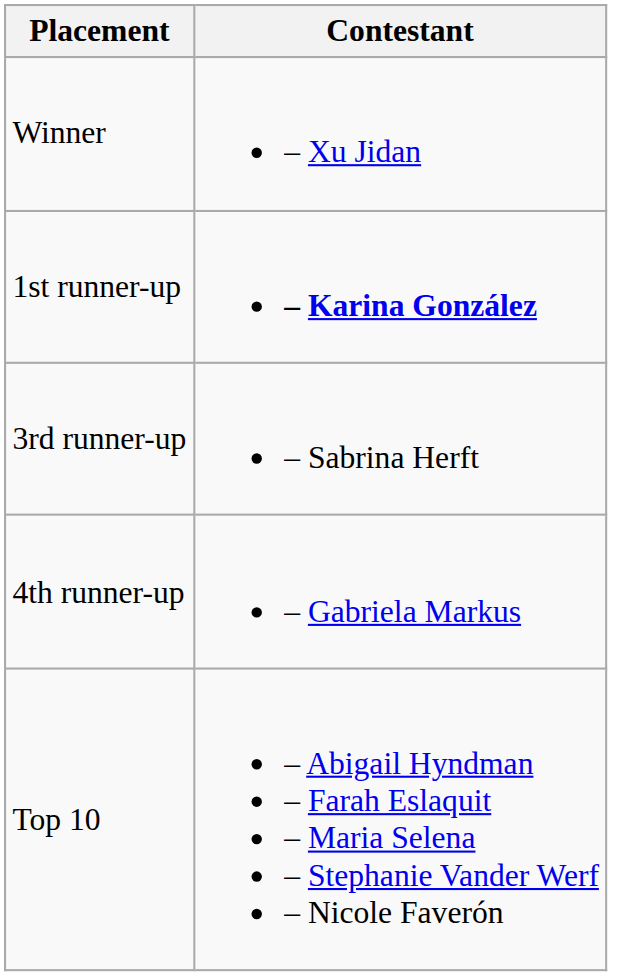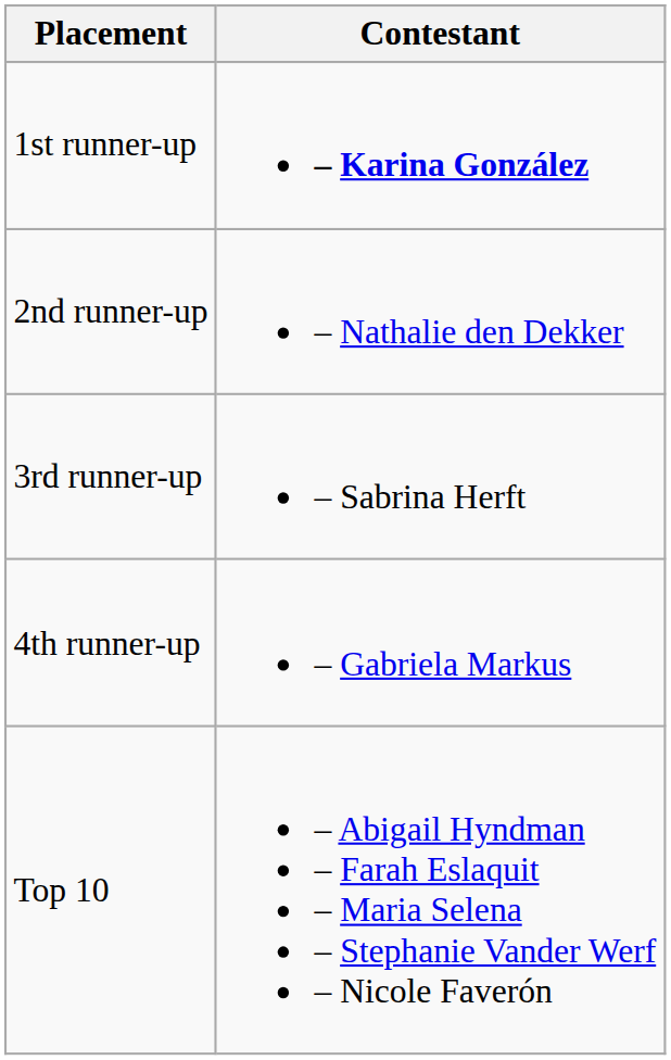- row: Winner | – Xu Jidan
+ row: 2nd runner-up | – Nathalie den Dekker
